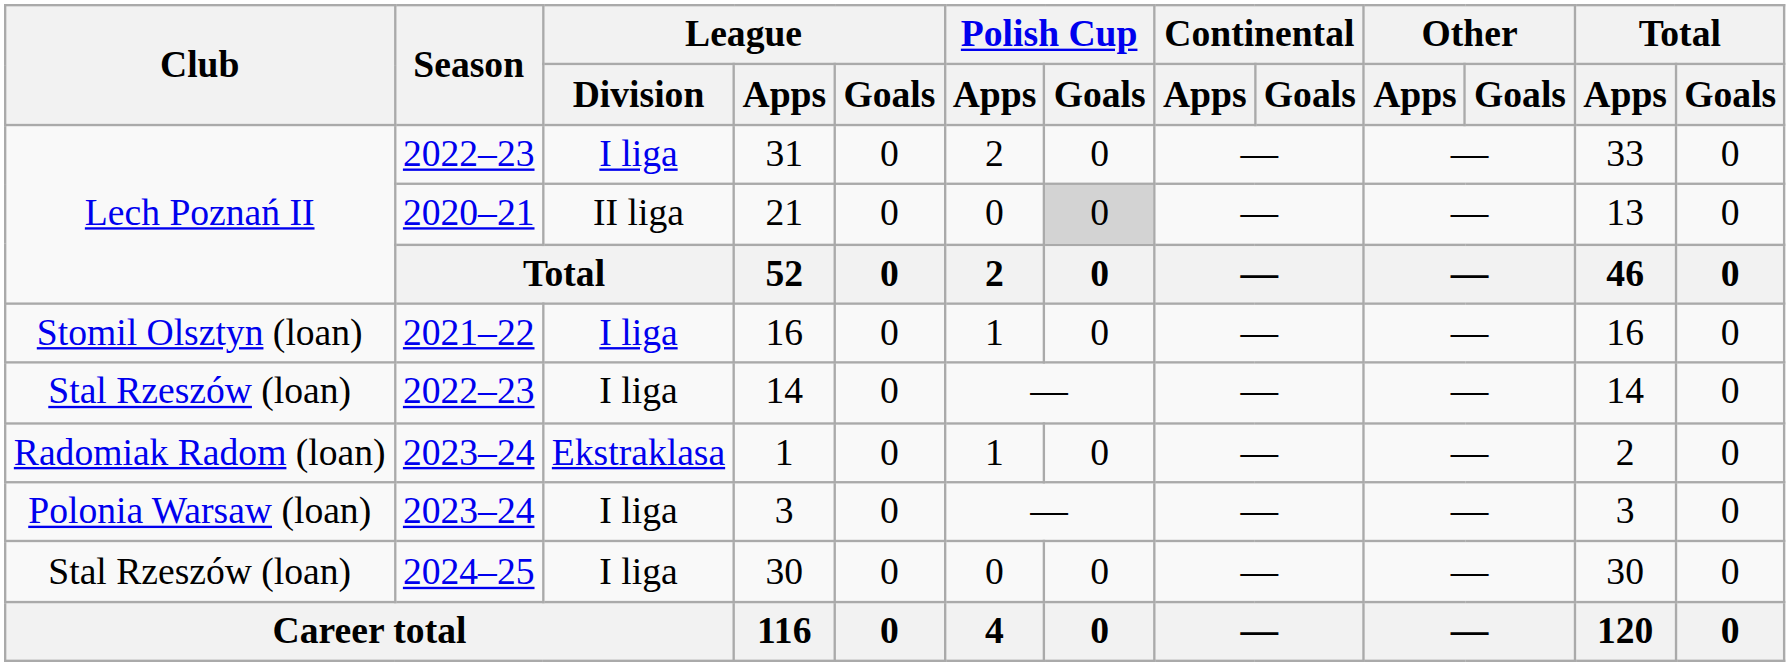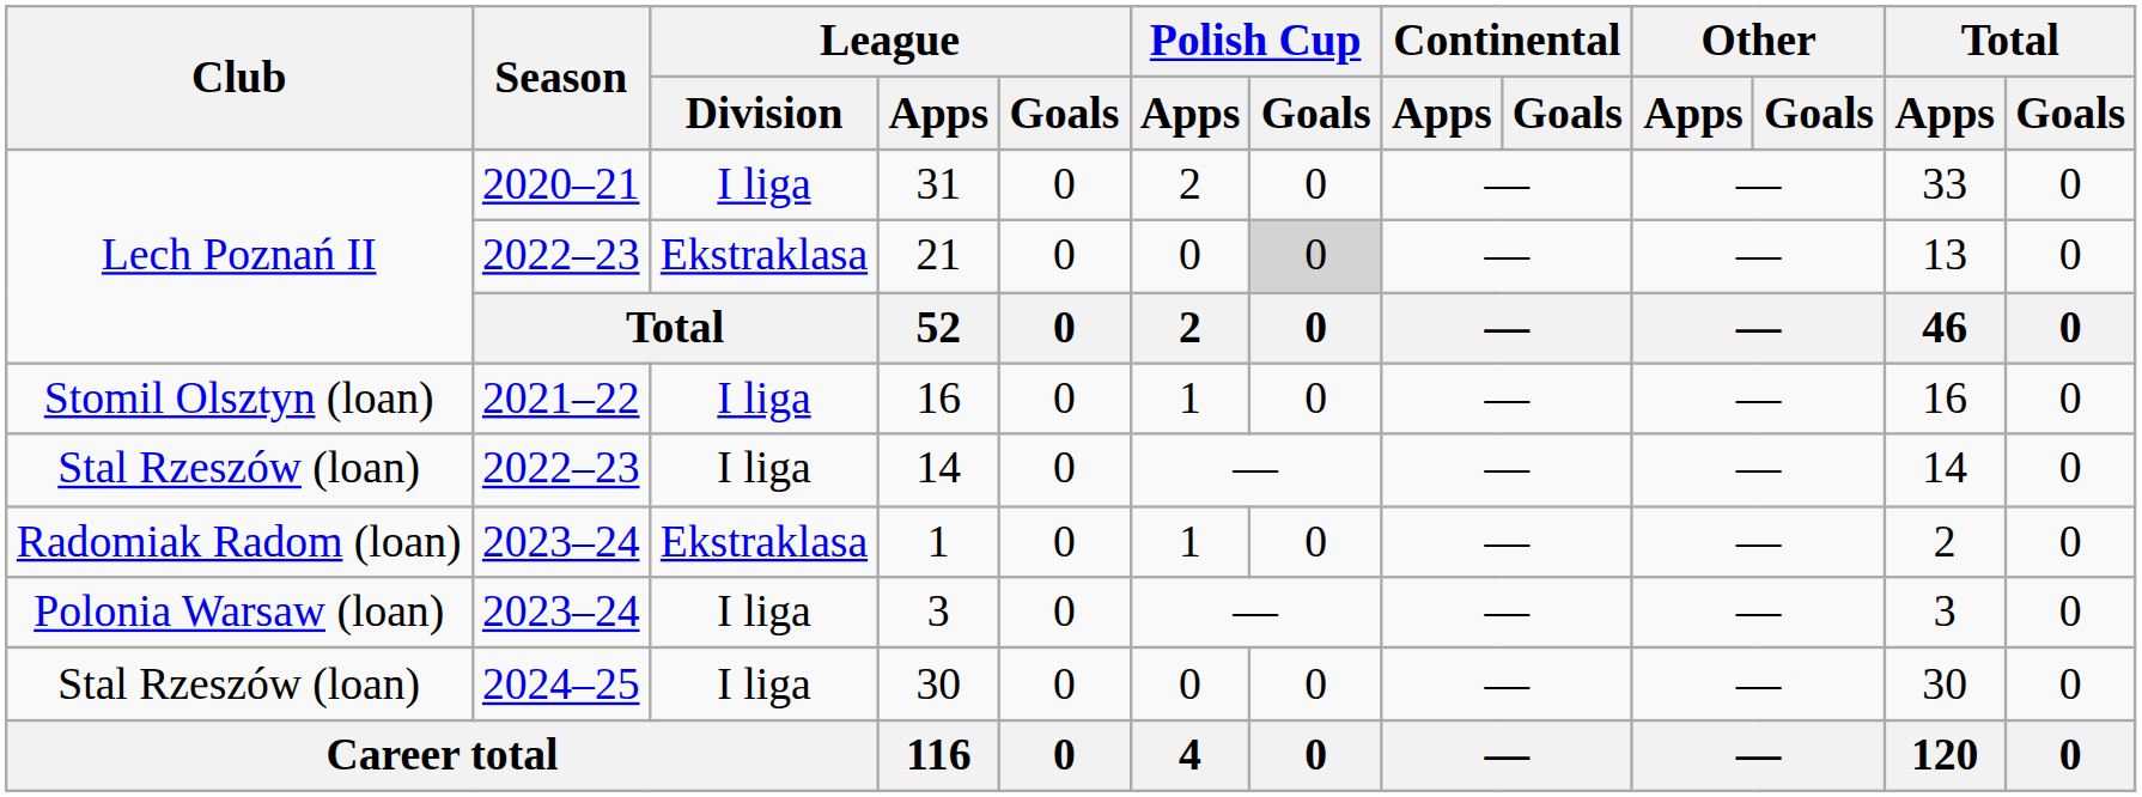31 | Season: 2022–23 -> 2020–21
21 | Season: 2020–21 -> 2022–23
21 | League / Division: II liga -> Ekstraklasa
